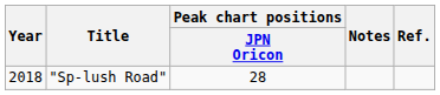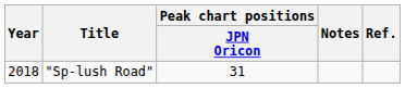"Sp-lush Road" | Peak chart positions / JPN Oricon: 28 -> 31
